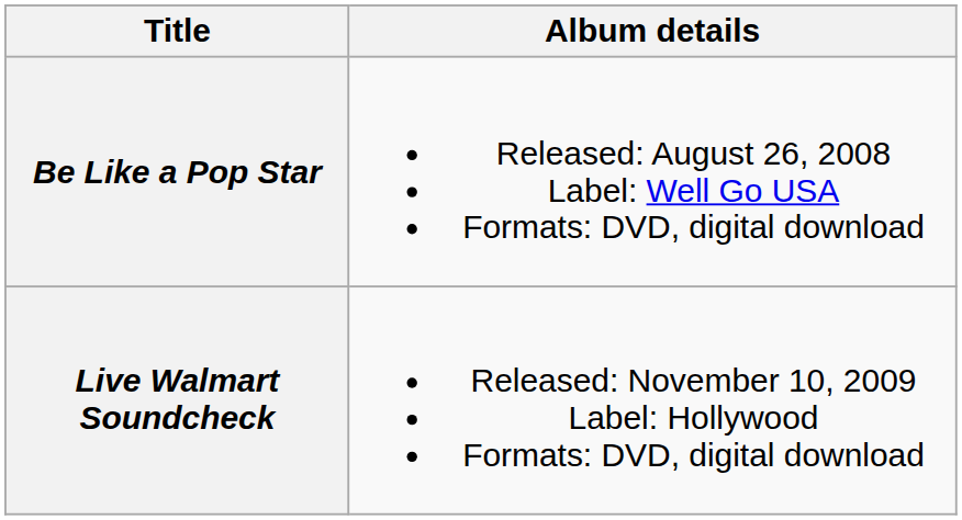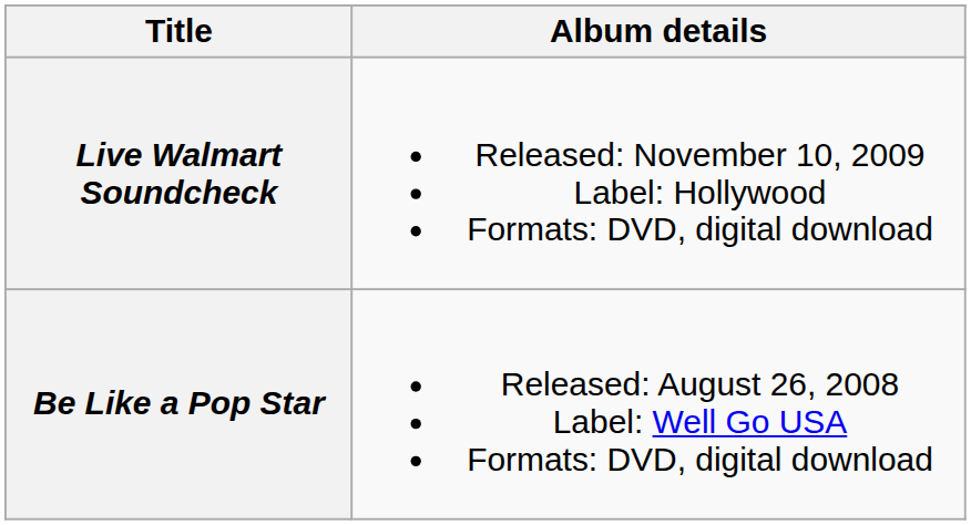rows swapped: Be Like a Pop Star <-> Live Walmart Soundcheck
